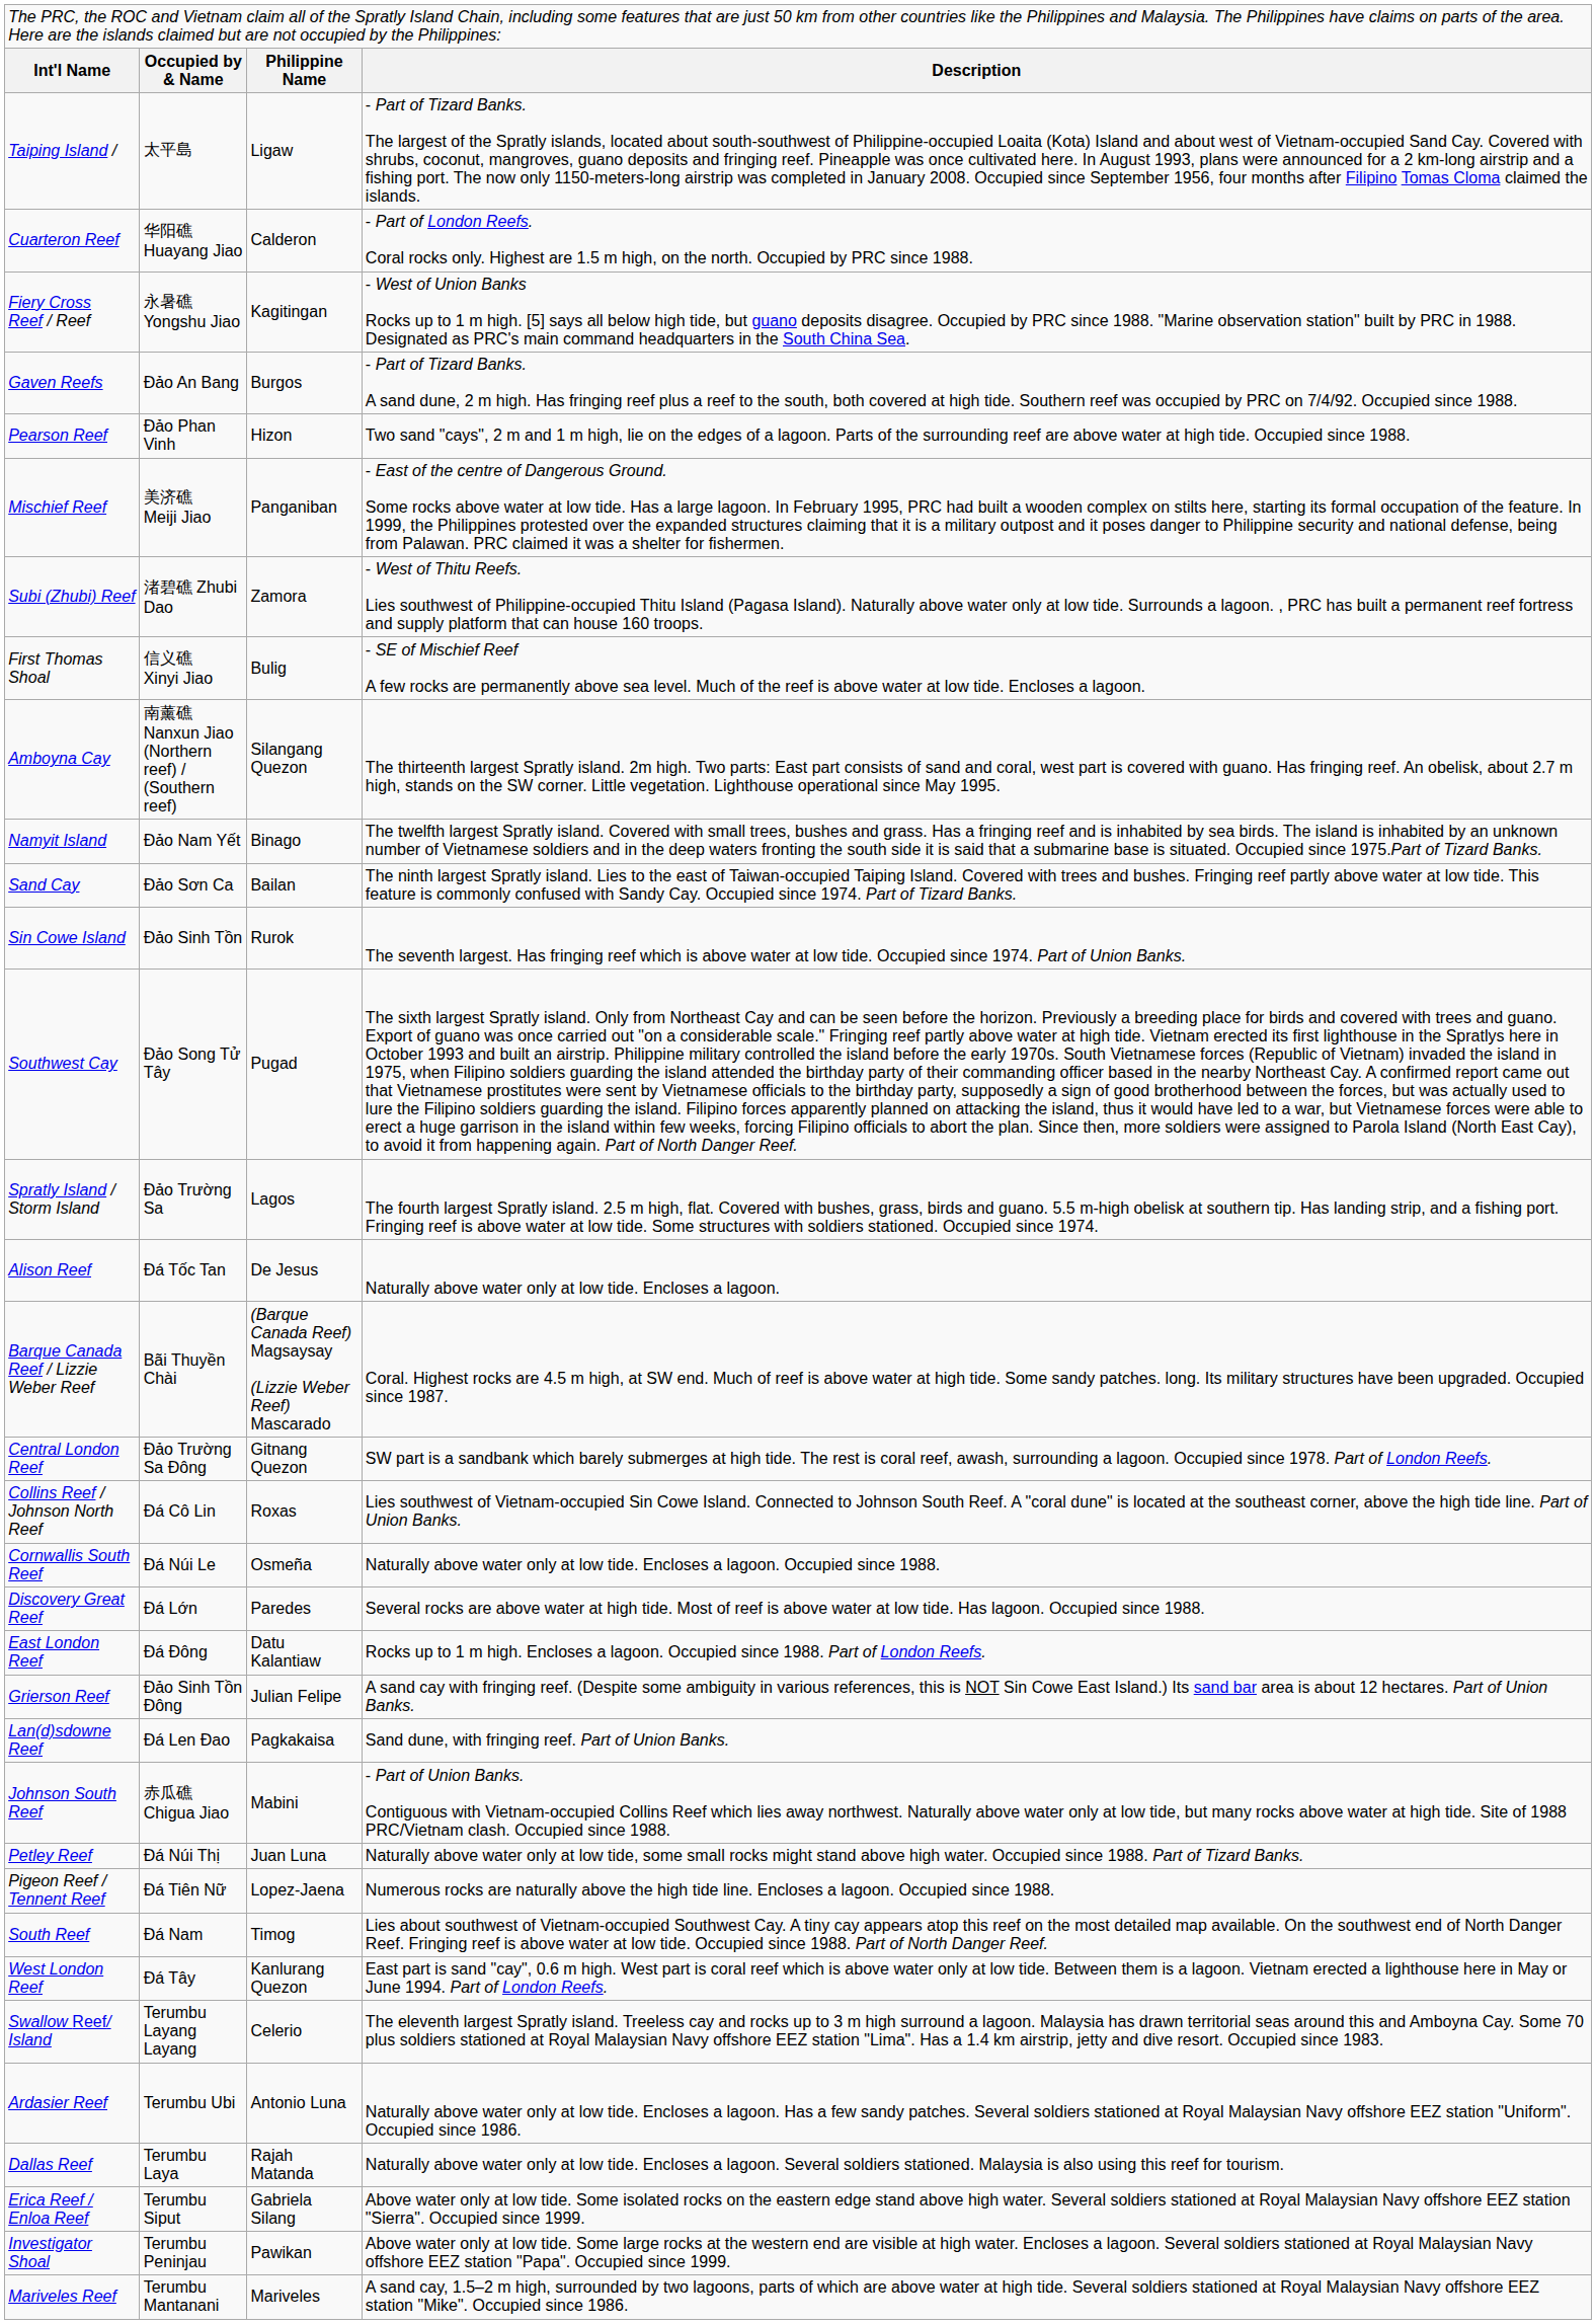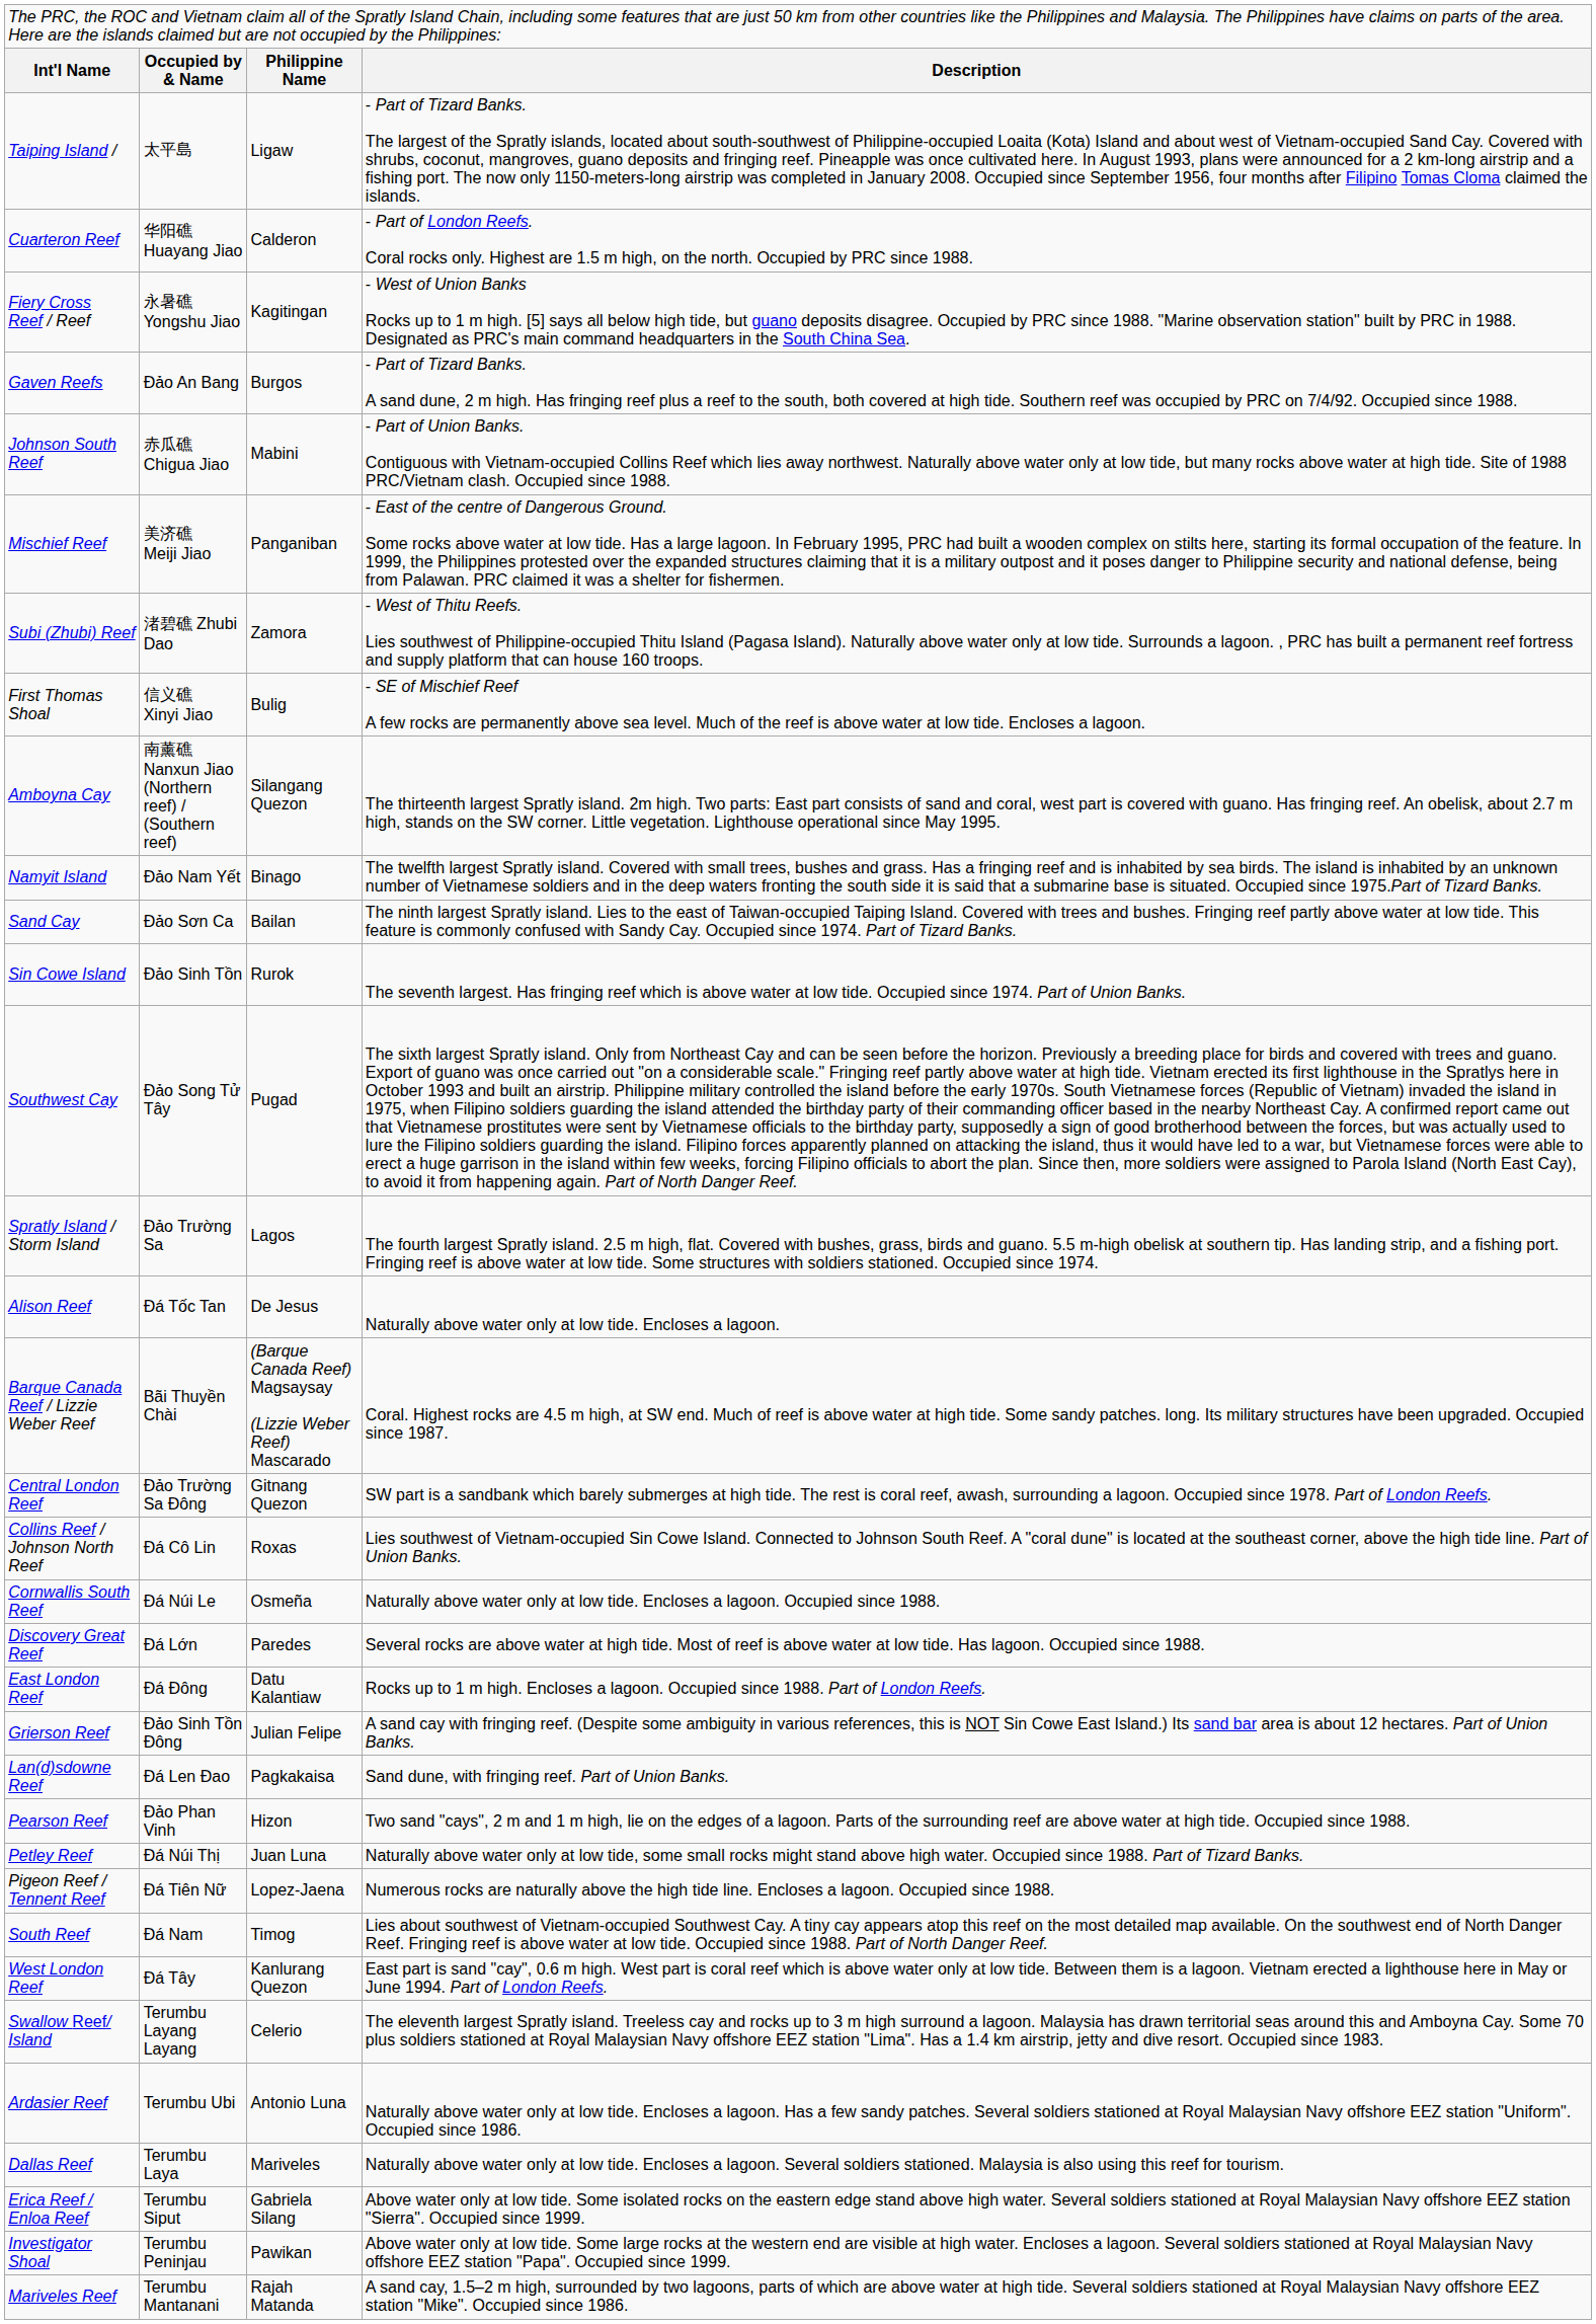rows swapped: Johnson South Reef <-> Pearson Reef
Dallas Reef | column 3: Rajah Matanda -> Mariveles
Mariveles Reef | column 3: Mariveles -> Rajah Matanda
